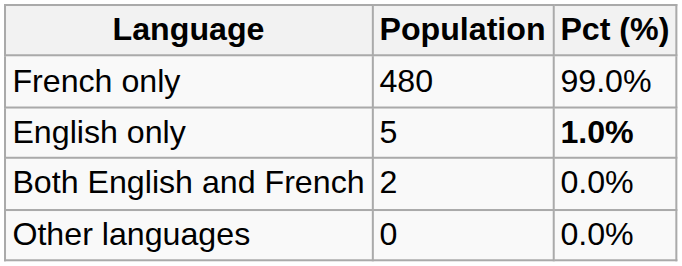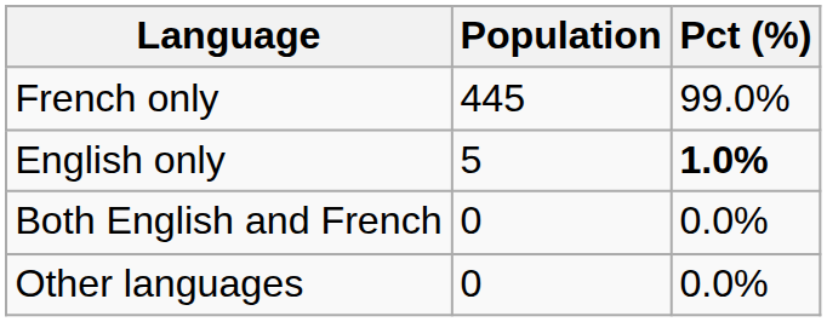French only | Population: 480 -> 445
Both English and French | Population: 2 -> 0
